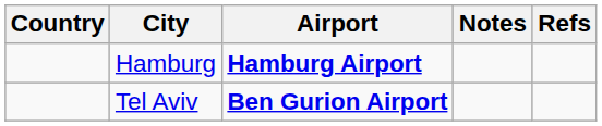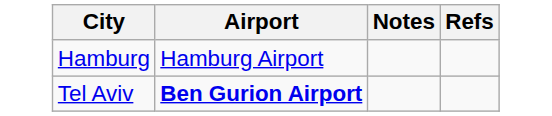- column: Country
Hamburg | Airport: bold -> normal
